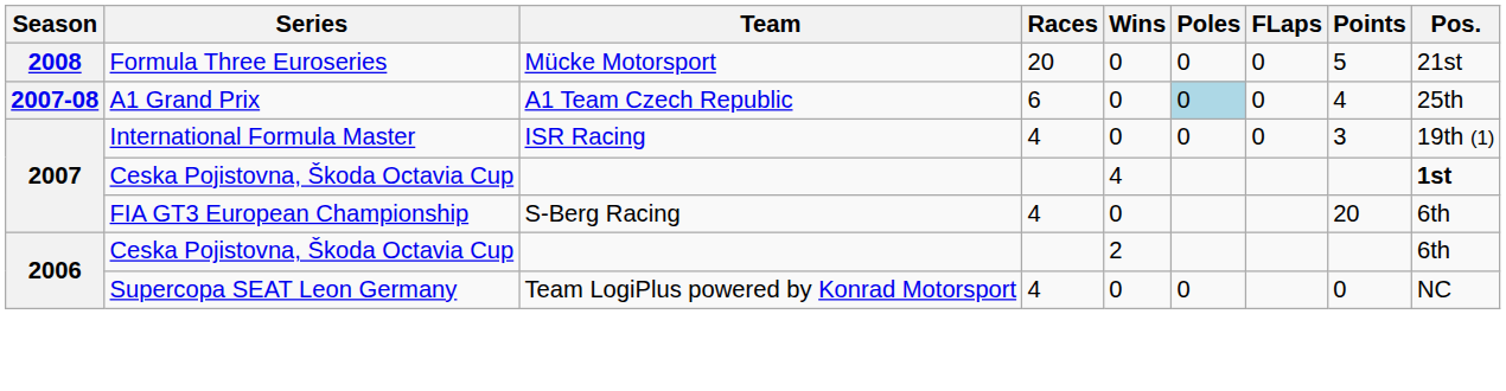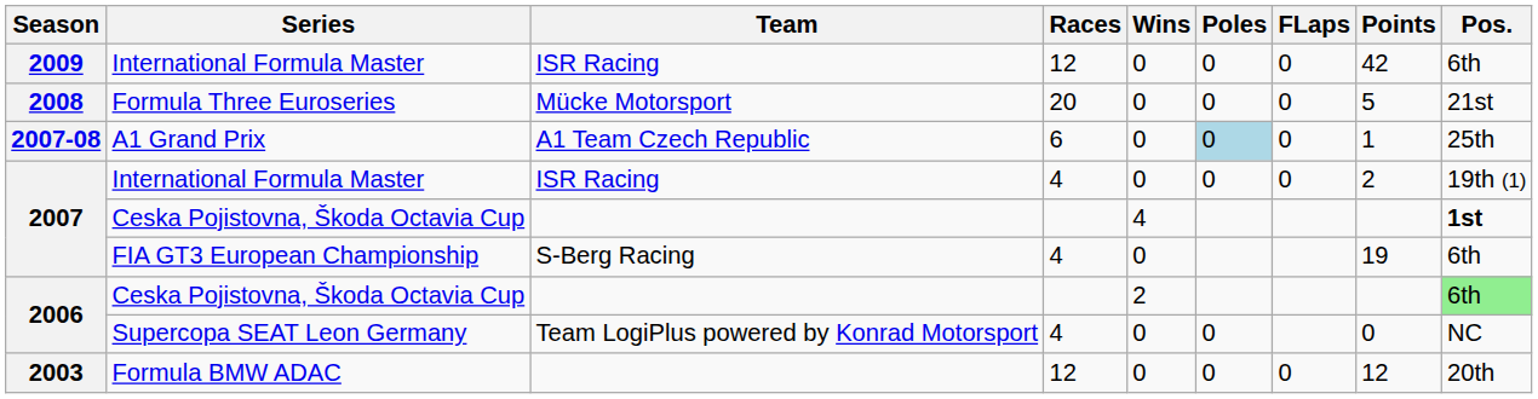+ row: 2009 | International Formula Master | ISR Racing | 12 | 0 | 0 | 0 | 42 | 6th
A1 Grand Prix | Points: 4 -> 1
2007 / International Formula Master | Points: 3 -> 2
FIA GT3 European Championship | Points: 20 -> 19
2006 / Ceska Pojistovna, Škoda Octavia Cup | Pos.: no background -> lightgreen background
+ row: 2003 | Formula BMW ADAC | 12 | 0 | 0 | 0 | 12 | 20th
